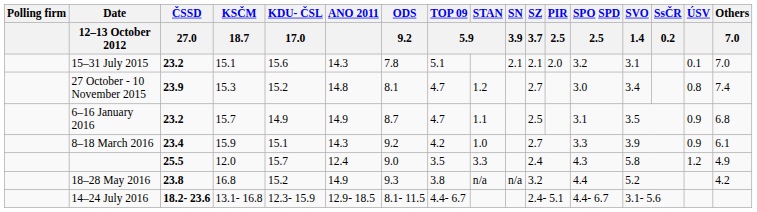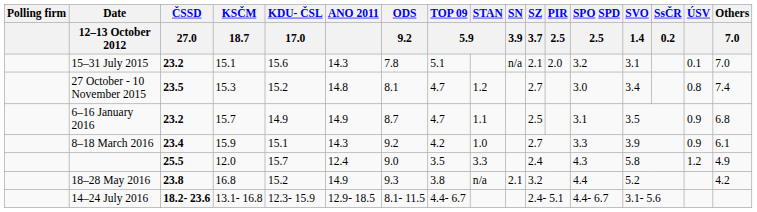15–31 July 2015 | SN / 3.9: 2.1 -> n/a
27 October - 10 November 2015 | ČSSD / 27.0: 23.9 -> 23.5
18–28 May 2016 | SN / 3.9: n/a -> 2.1
